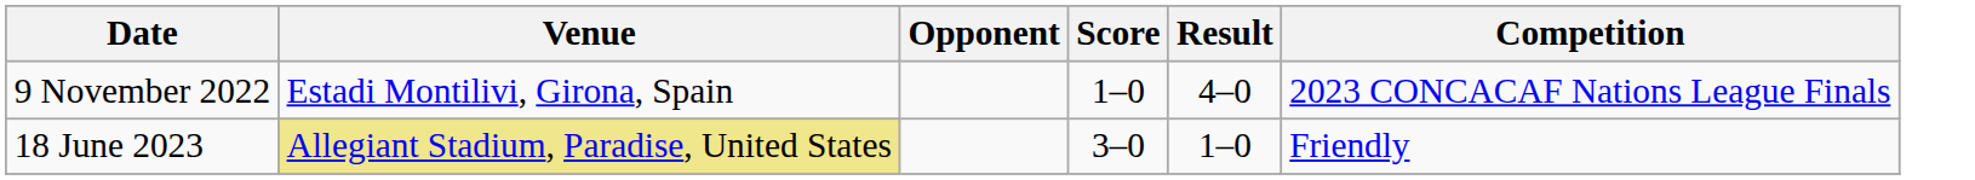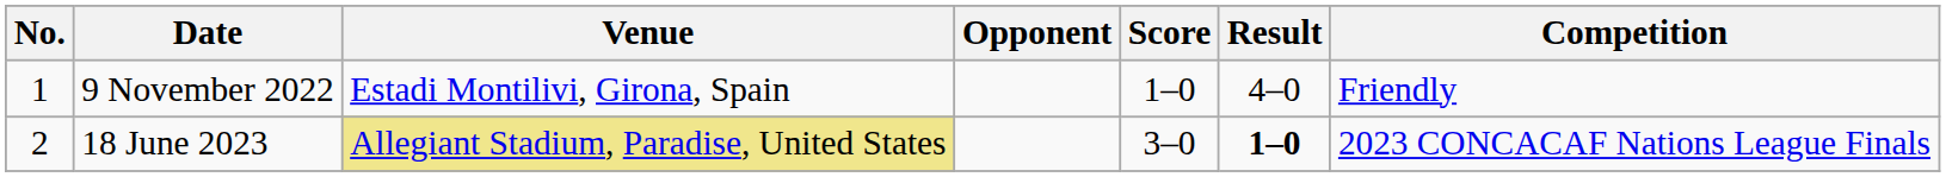+ column: No. | 1 | 2
9 November 2022 | Competition: 2023 CONCACAF Nations League Finals -> Friendly
18 June 2023 | Result: normal -> bold
18 June 2023 | Competition: Friendly -> 2023 CONCACAF Nations League Finals
